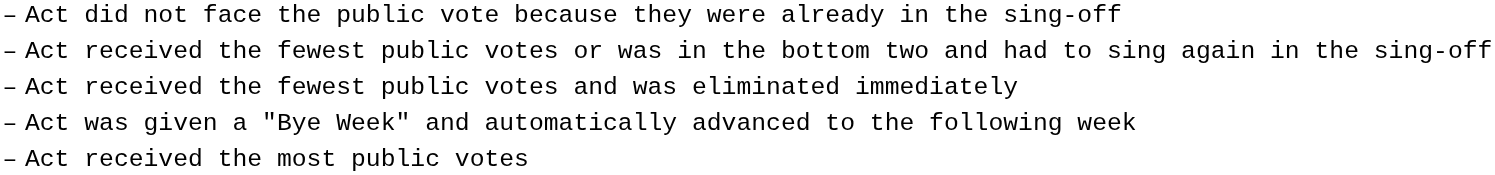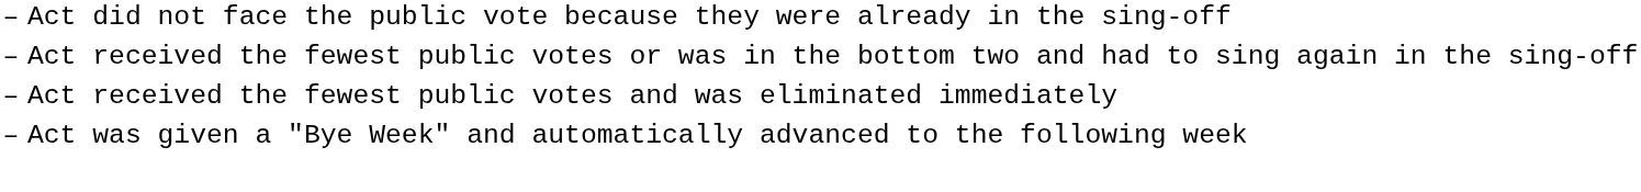- row: – | Act received the most public votes
